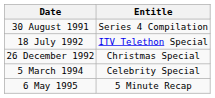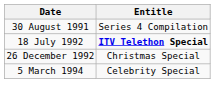18 July 1992 | Entitle: normal -> bold
- row: 6 May 1995 | 5 Minute Recap
